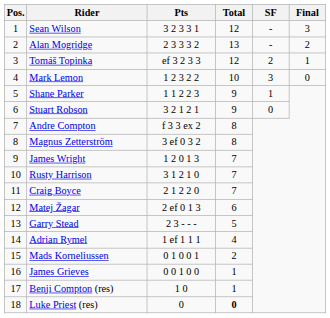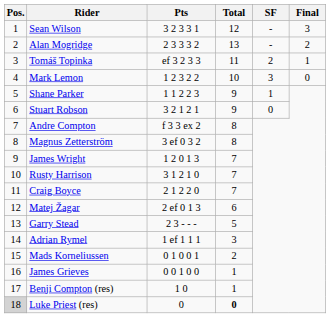Tomáš Topinka | Total: 12 -> 11
Adrian Rymel | Total: 4 -> 3
Luke Priest (res) | Pos.: no background -> lightgrey background
